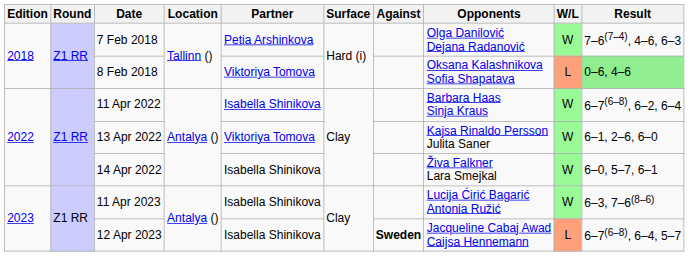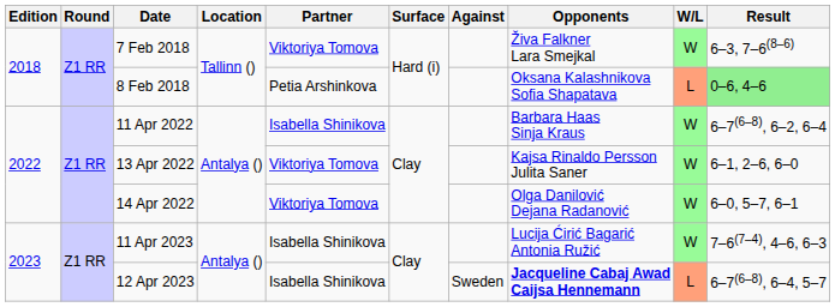7 Feb 2018 | Partner: Petia Arshinkova -> Viktoriya Tomova
7 Feb 2018 | Opponents: Olga Danilović Dejana Radanović -> Živa Falkner Lara Smejkal
7 Feb 2018 | Result: 7–6(7–4), 4–6, 6–3 -> 6–3, 7–6(8–6)
8 Feb 2018 | Partner: Viktoriya Tomova -> Petia Arshinkova
14 Apr 2022 | Partner: Isabella Shinikova -> Viktoriya Tomova
14 Apr 2022 | Opponents: Živa Falkner Lara Smejkal -> Olga Danilović Dejana Radanović
11 Apr 2023 | Result: 6–3, 7–6(8–6) -> 7–6(7–4), 4–6, 6–3
12 Apr 2023 | Against: bold -> normal
12 Apr 2023 | Opponents: normal -> bold
